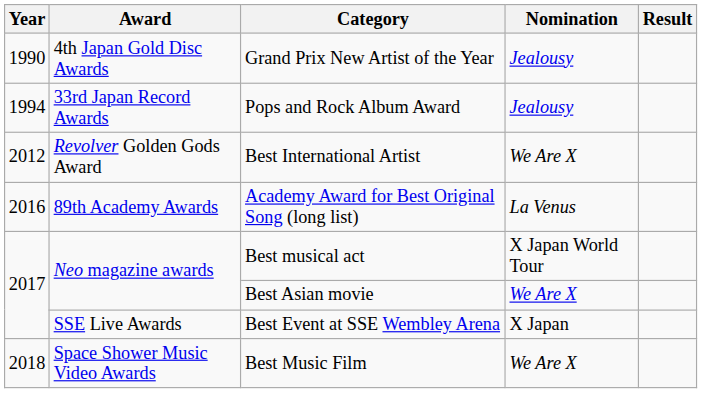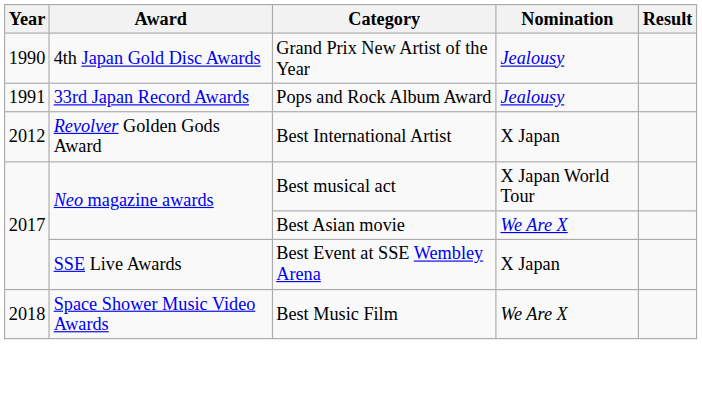Pops and Rock Album Award | Year: 1994 -> 1991
Best International Artist | Nomination: We Are X -> X Japan
- row: 2016 | 89th Academy Awards | Academy Award for Best Original Song (long list) | La Venus
